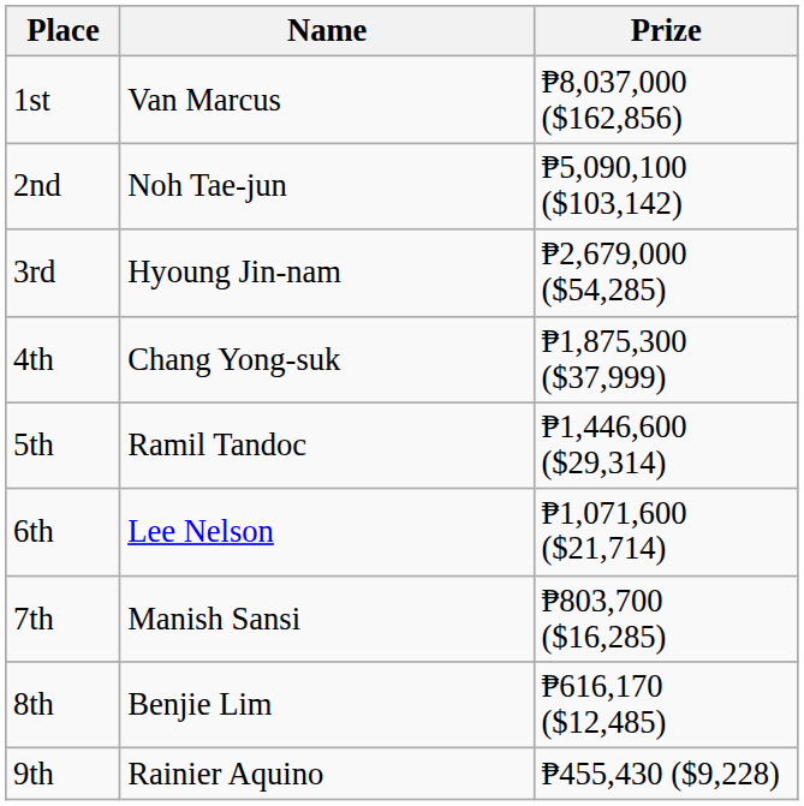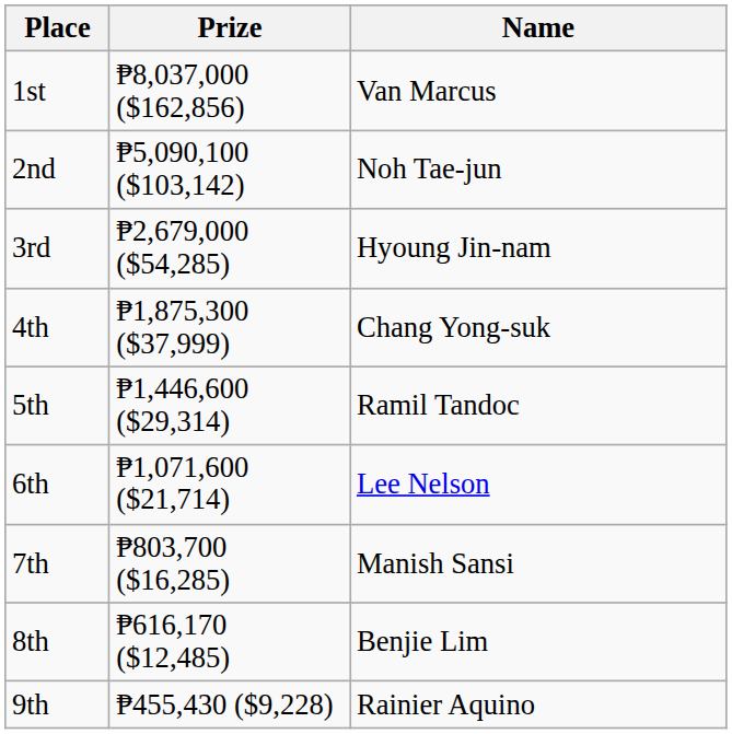columns swapped: Name <-> Prize
